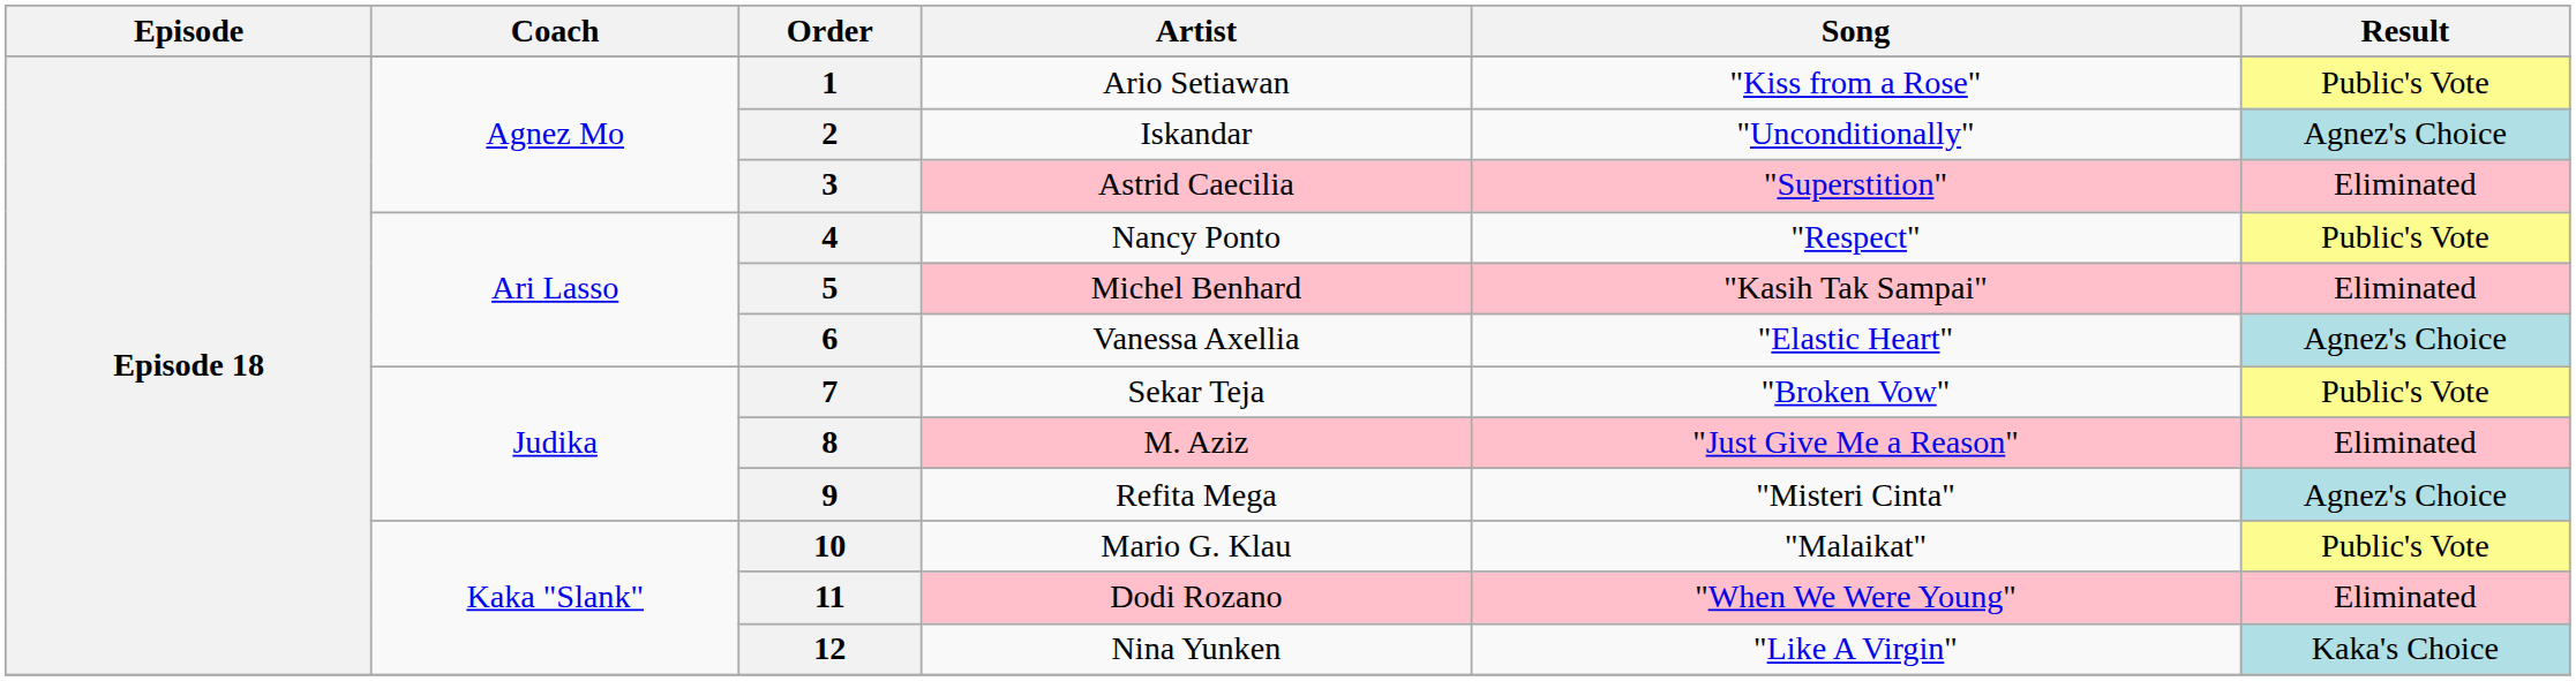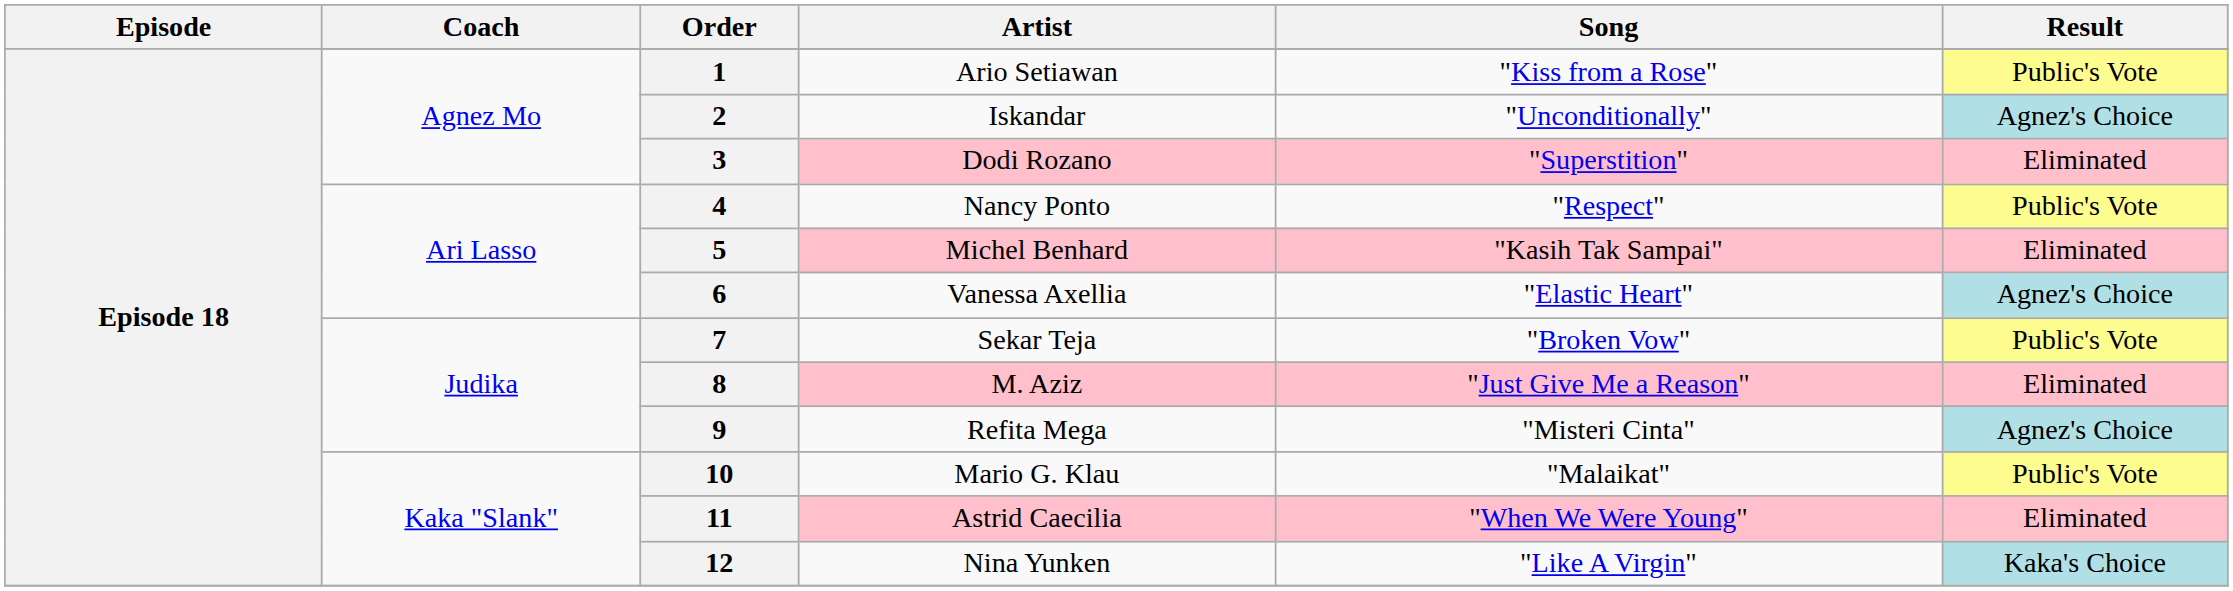3 | Artist: Astrid Caecilia -> Dodi Rozano
11 | Artist: Dodi Rozano -> Astrid Caecilia
